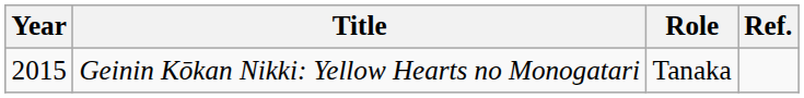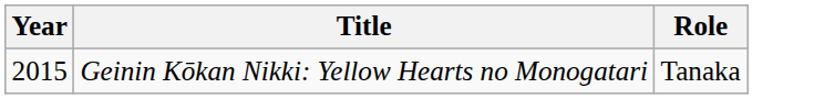- column: Ref.
